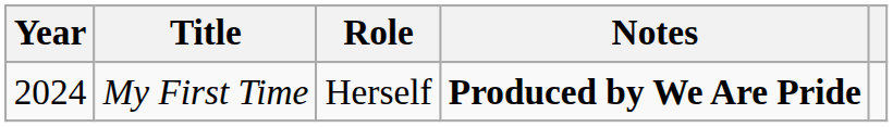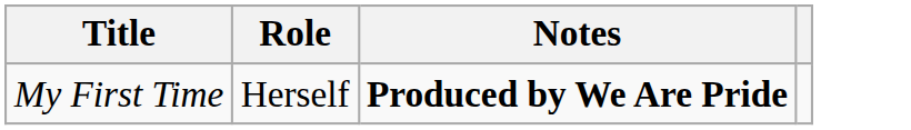- column: Year | 2024
